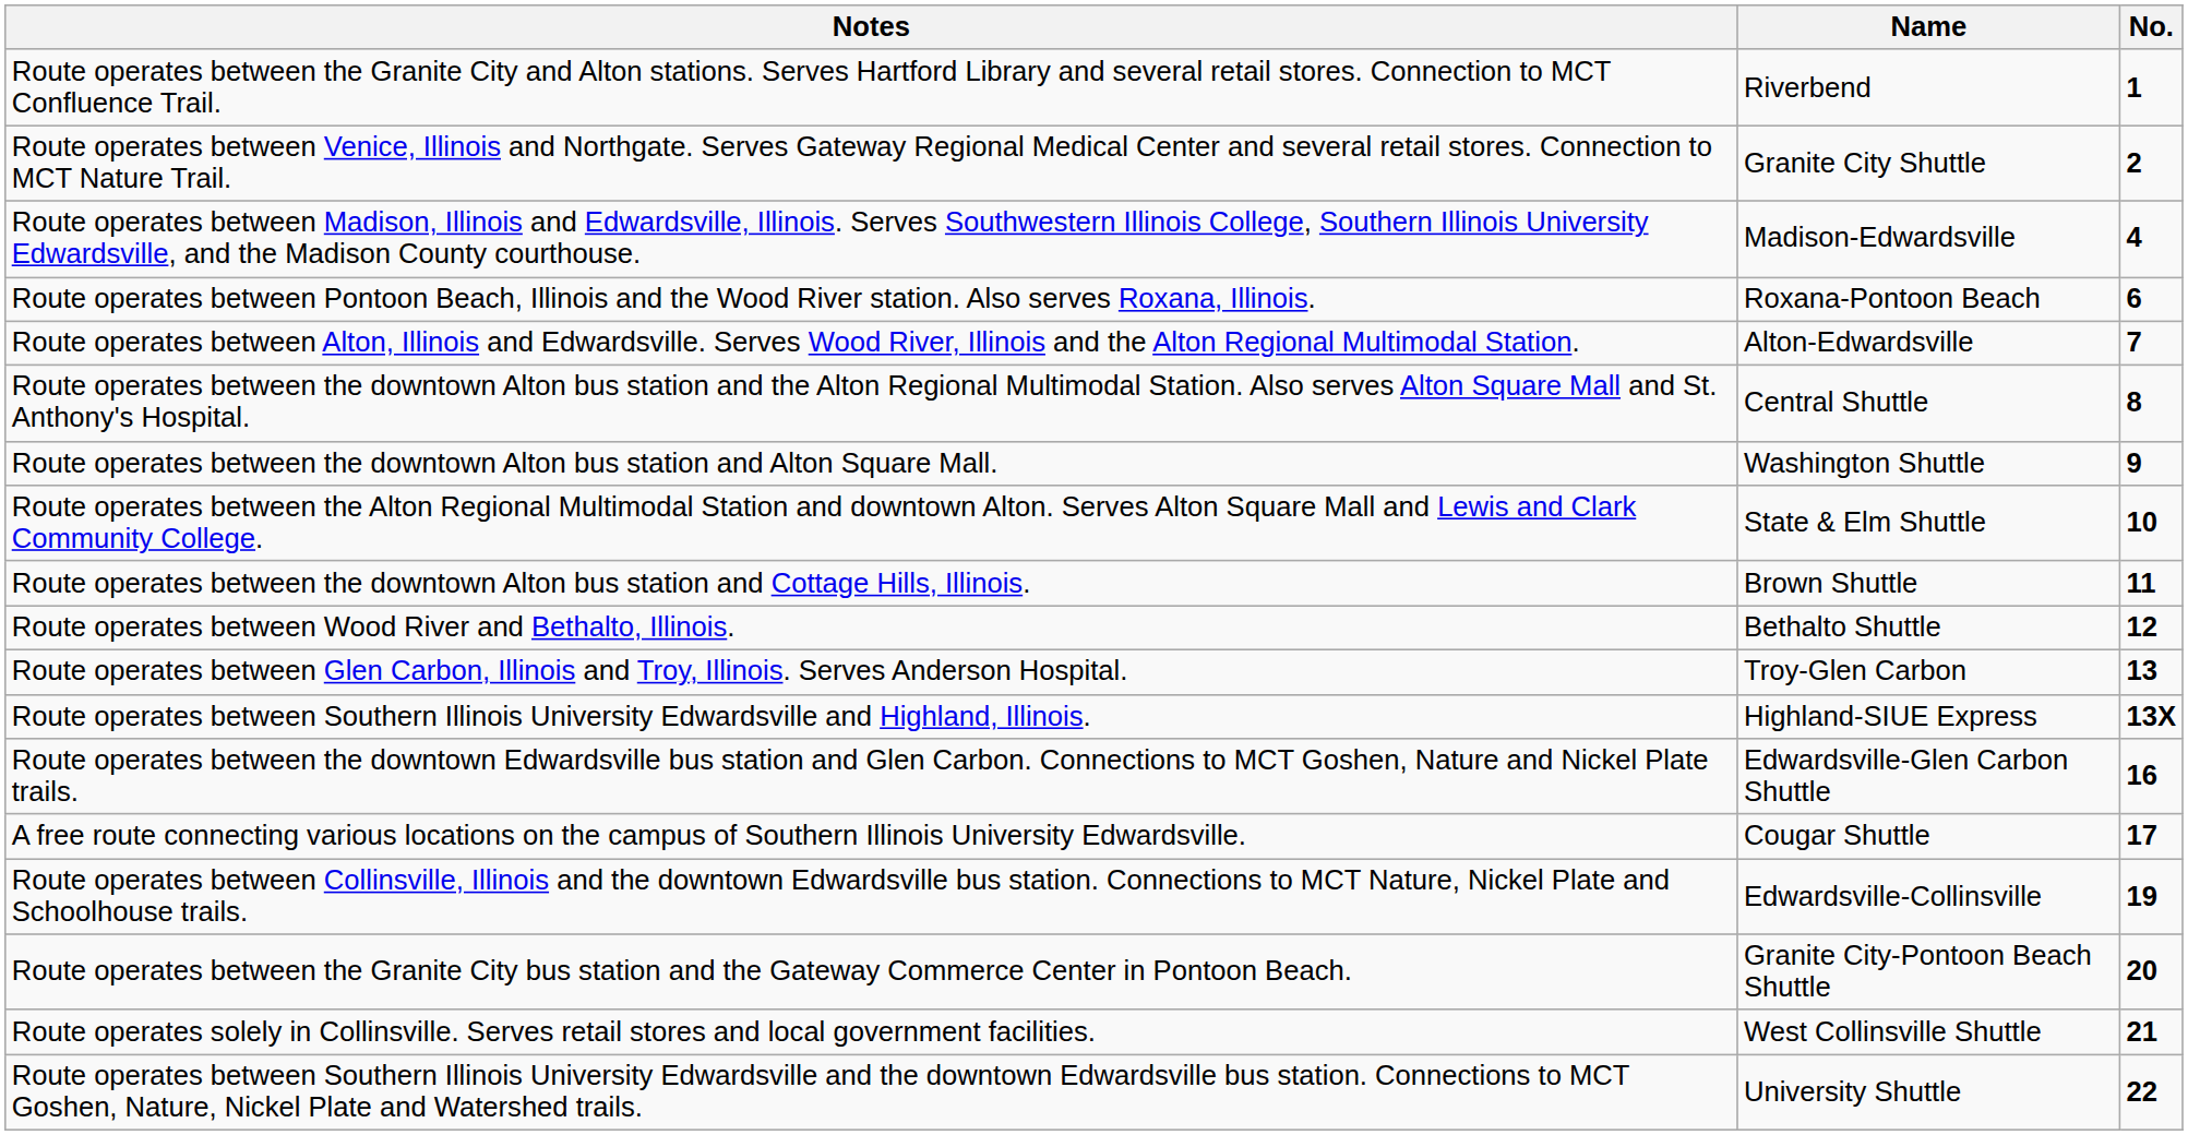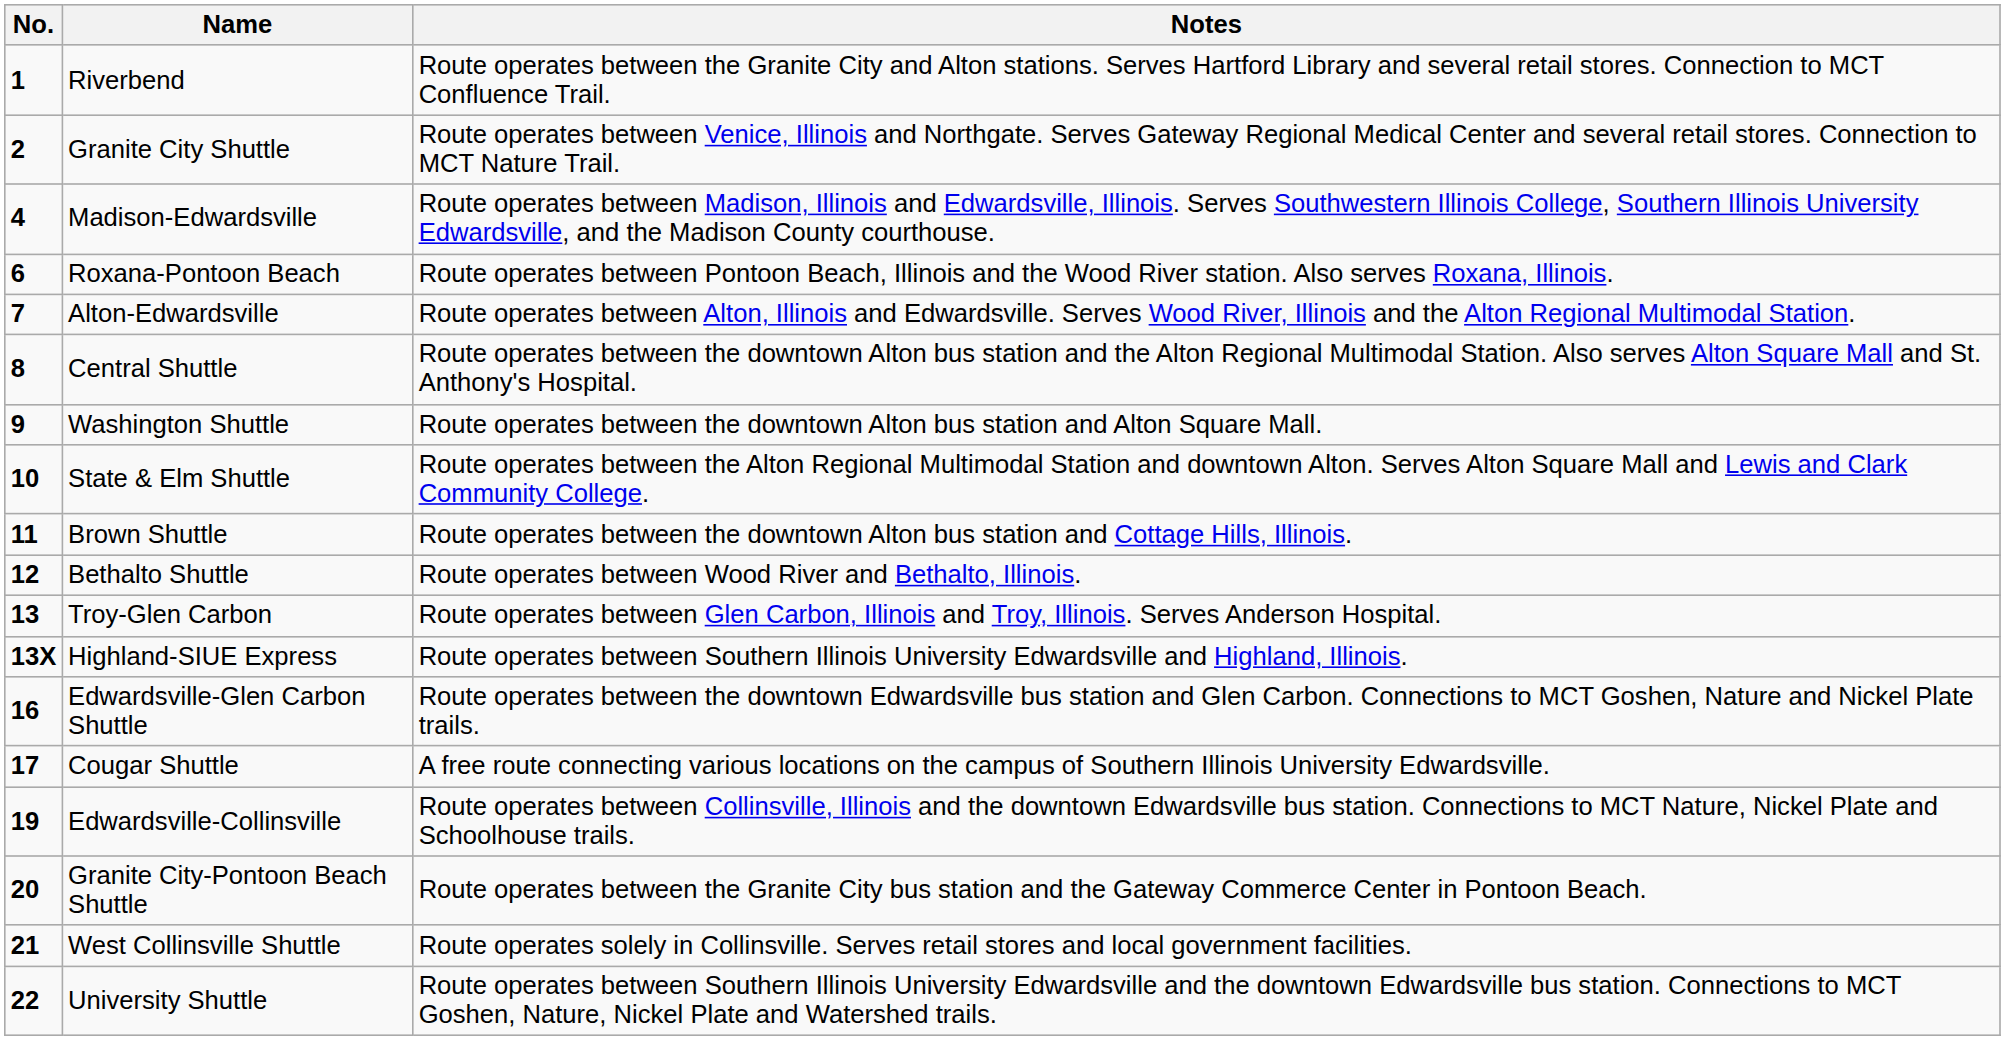columns swapped: No. <-> Notes
